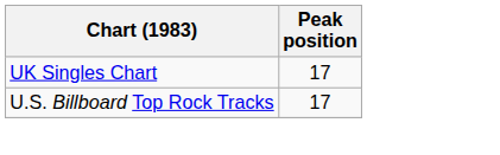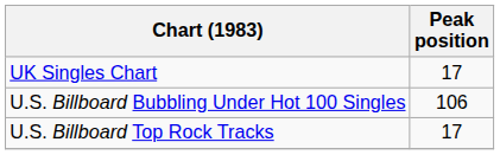+ row: U.S. Billboard Bubbling Under Hot 100 Singles | 106
